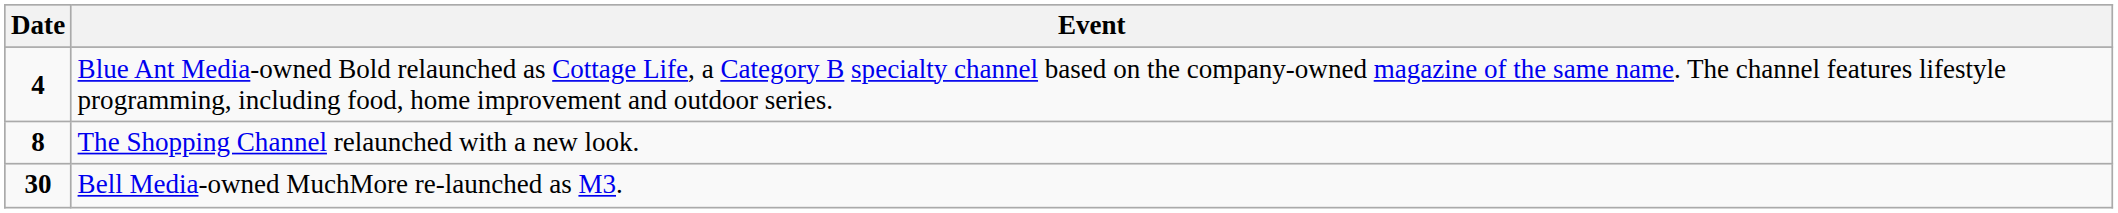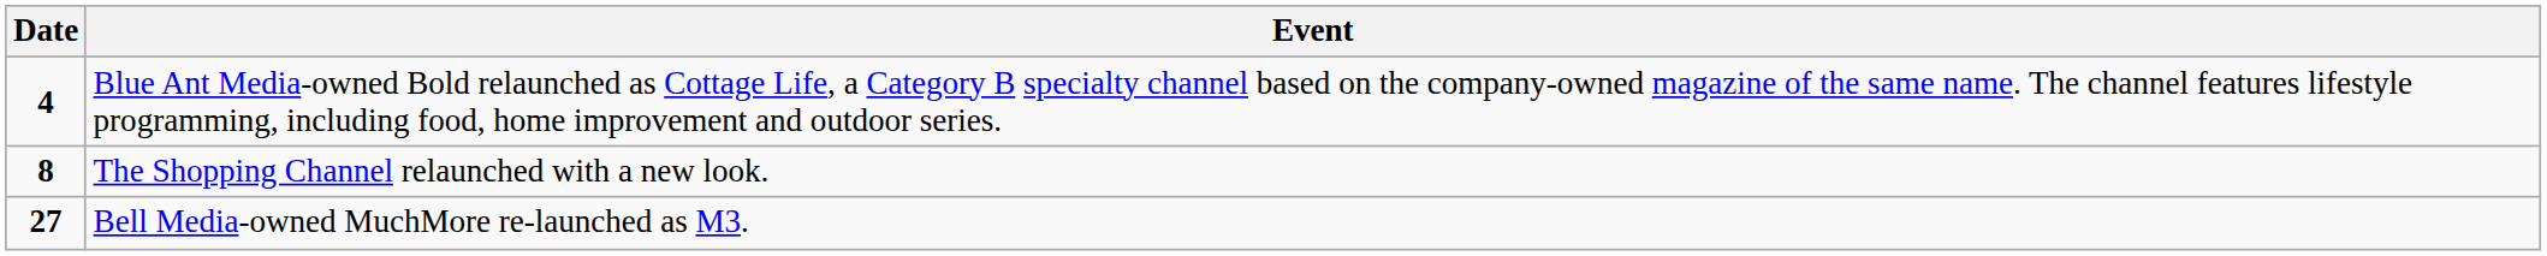Bell Media-owned MuchMore re-launched as M3. | Date: 30 -> 27
